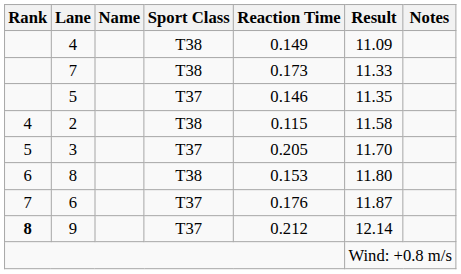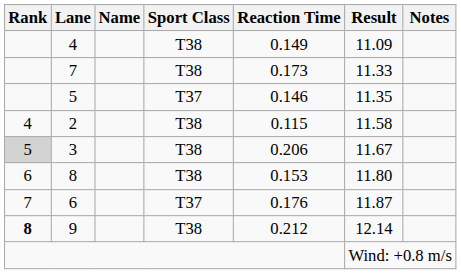3 | Rank: no background -> lightgrey background
3 | Sport Class: T37 -> T38
3 | Reaction Time: 0.205 -> 0.206
3 | Result: 11.70 -> 11.67
9 | Sport Class: T37 -> T38
